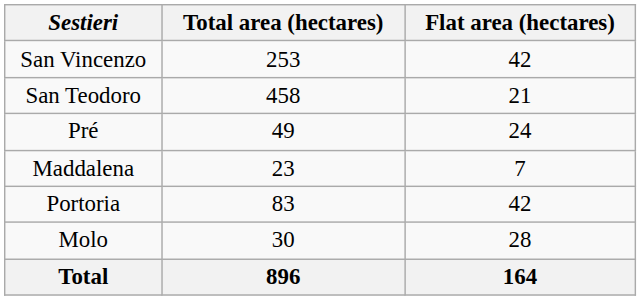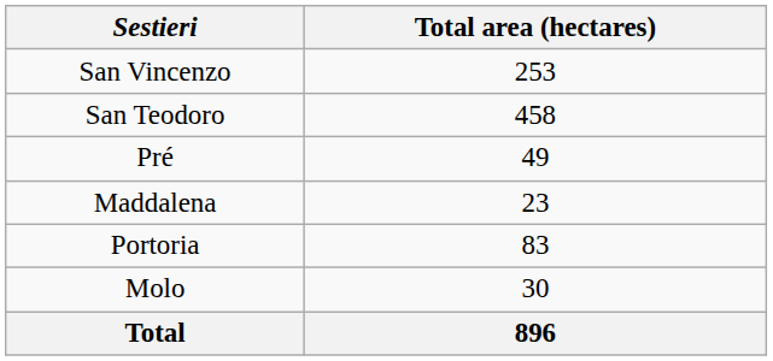- column: Flat area (hectares) | 42 | 21 | 24 | 7 | 42 | 28 | 164
